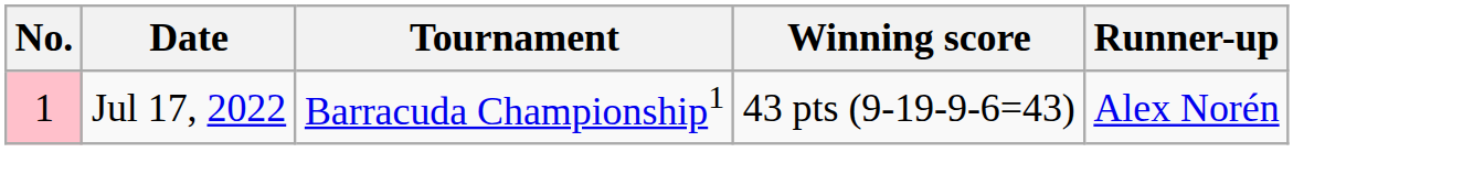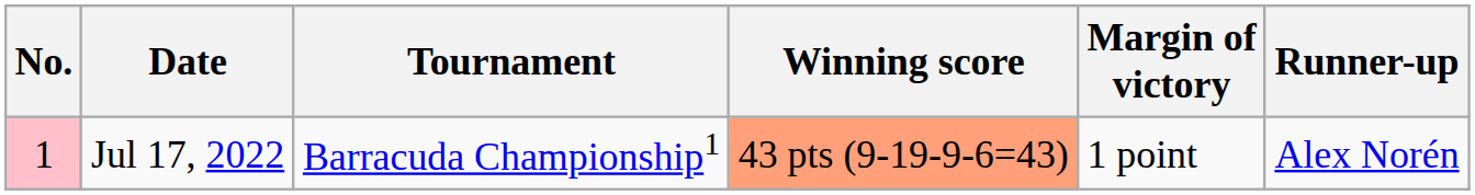+ column: Margin of victory | 1 point
Jul 17, 2022 | Winning score: no background -> lightsalmon background
